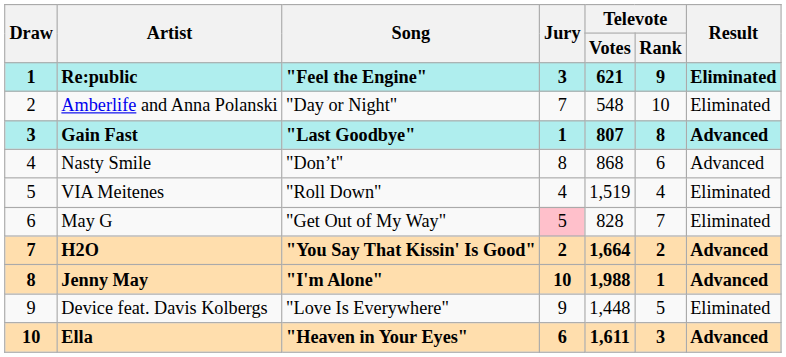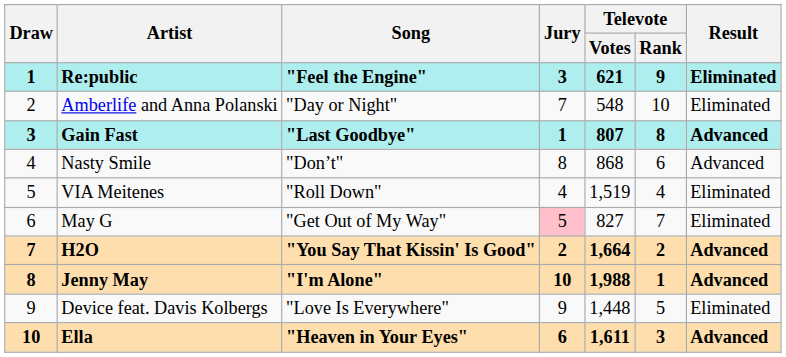May G | Televote / Votes: 828 -> 827
